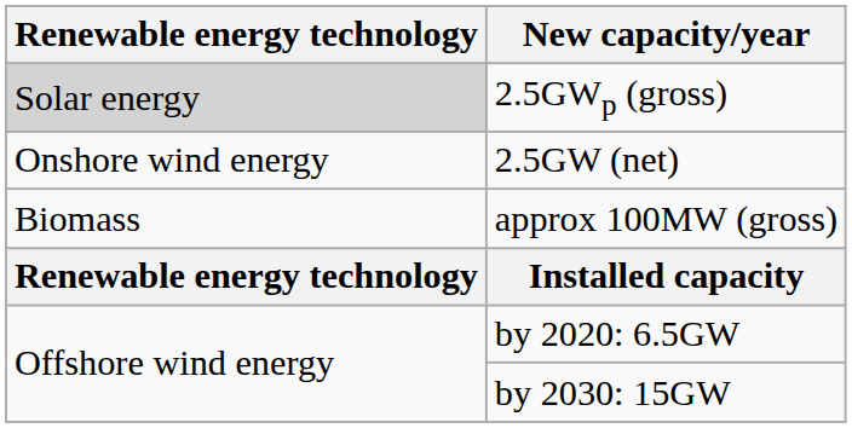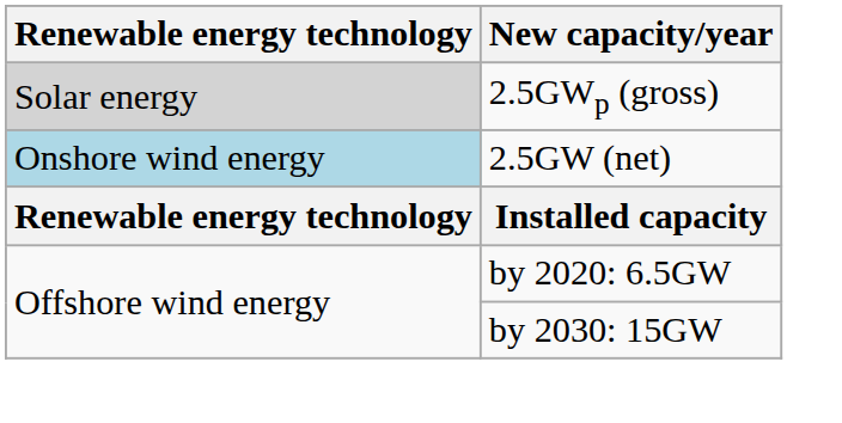2.5GW (net) | Renewable energy technology: no background -> lightblue background
- row: Biomass | approx 100MW (gross)
